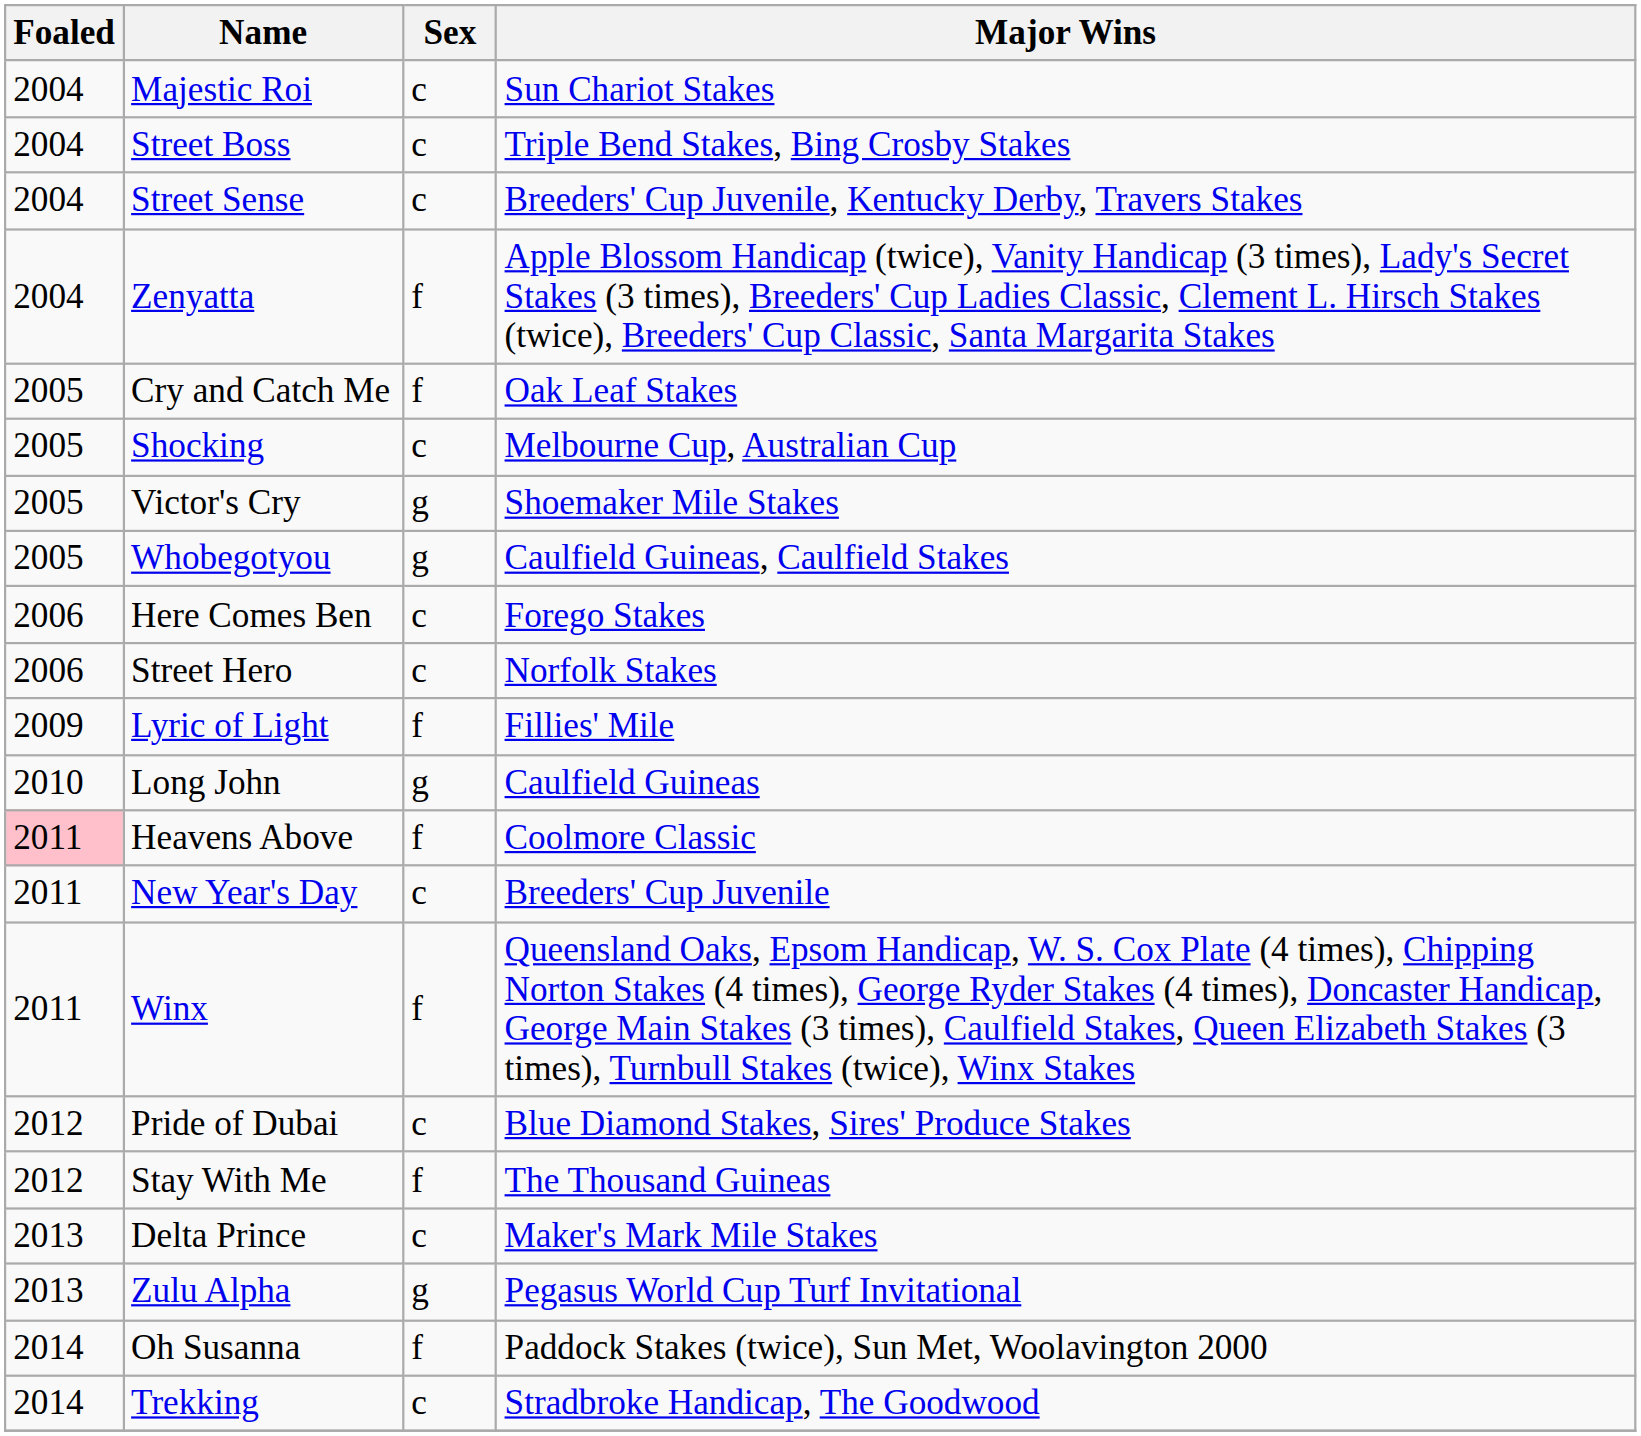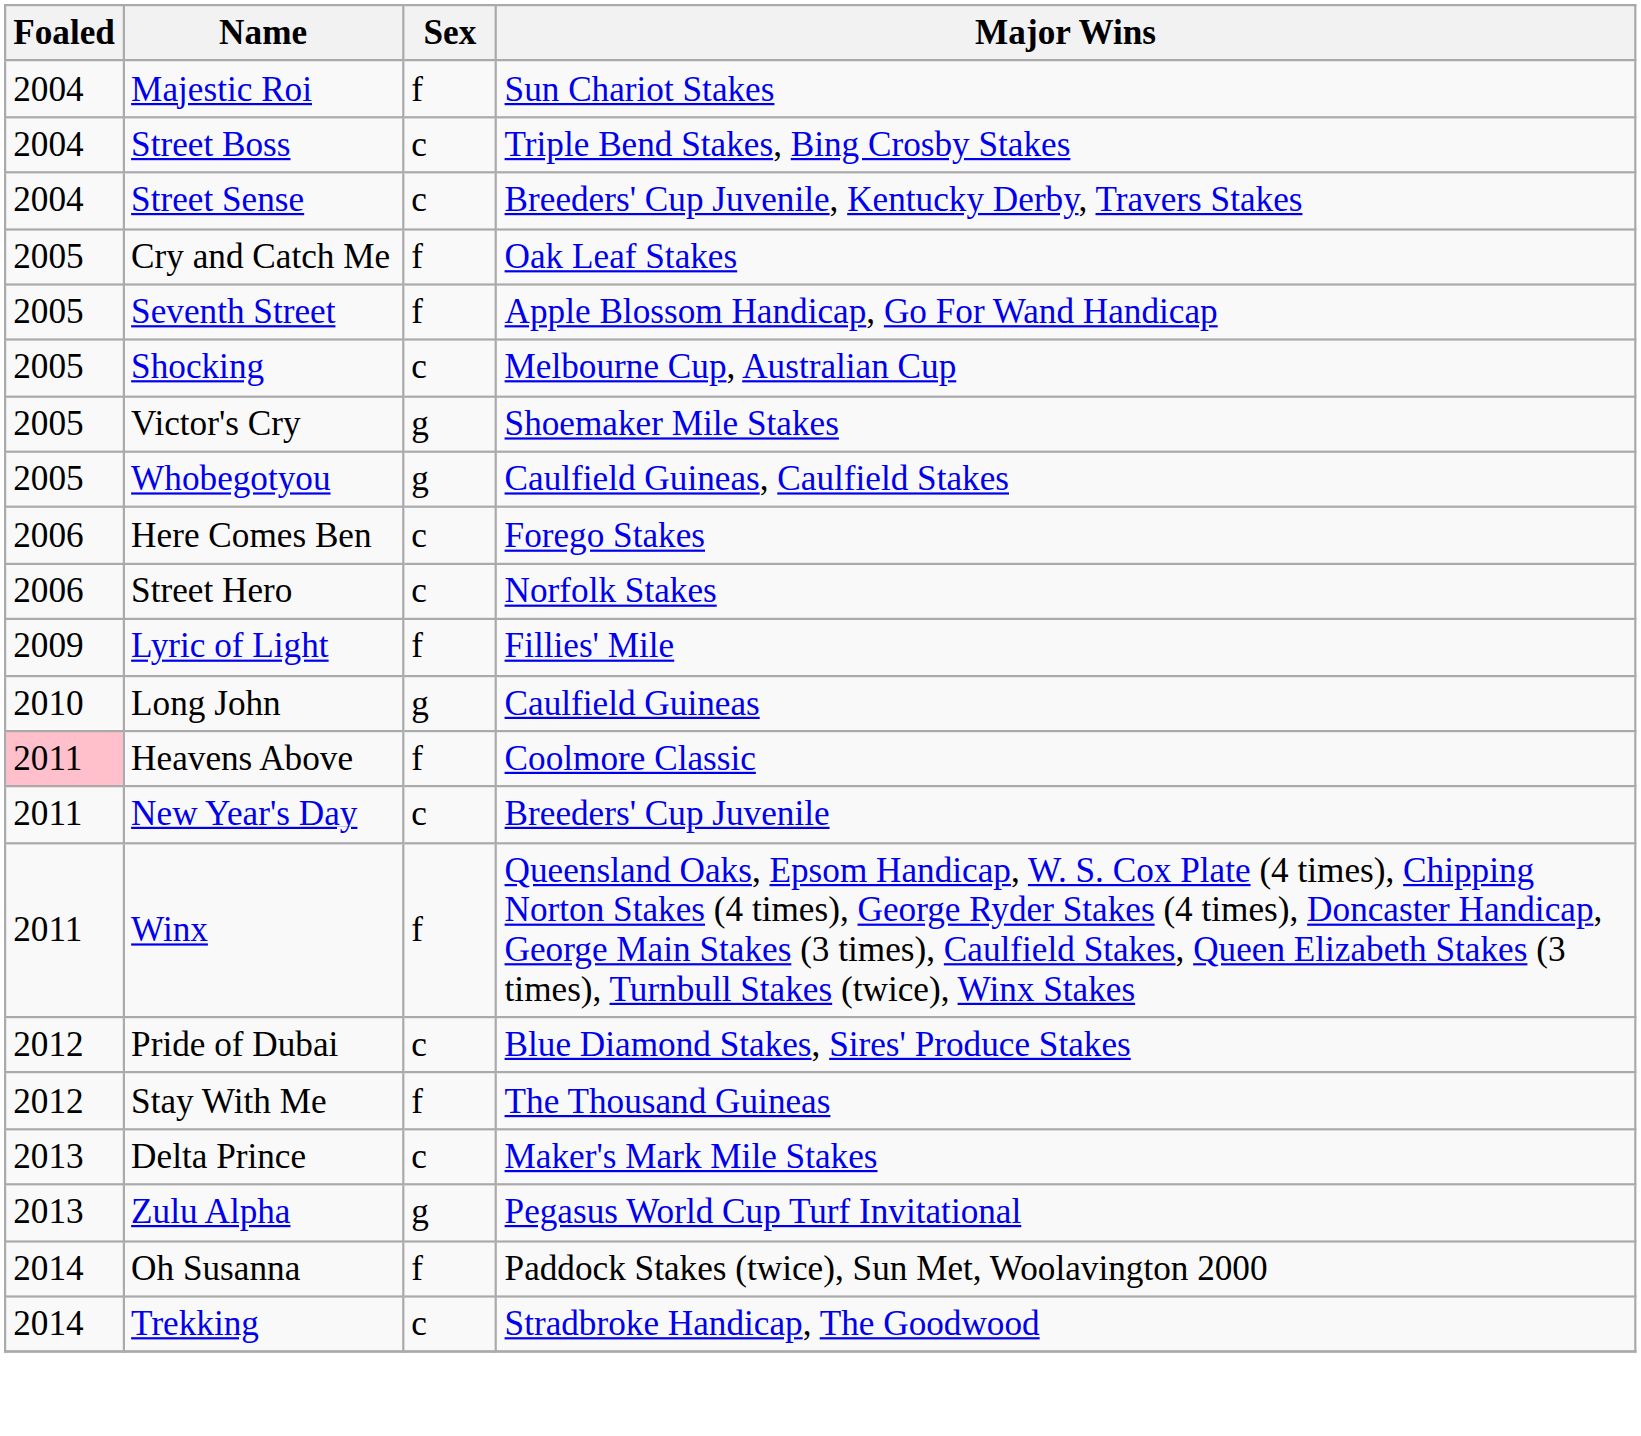Majestic Roi | Sex: c -> f
- row: 2004 | Zenyatta | f | Apple Blossom Handicap (twice), Vanity Handicap (3 times), Lady's Secret Stakes (3 times), Breeders' Cup Ladies Classic, Clement L. Hirsch Stakes (twice), Breeders' Cup Classic, Santa Margarita Stakes
+ row: 2005 | Seventh Street | f | Apple Blossom Handicap, Go For Wand Handicap
